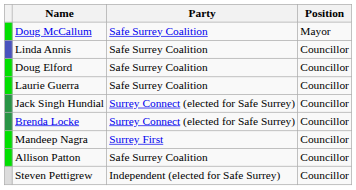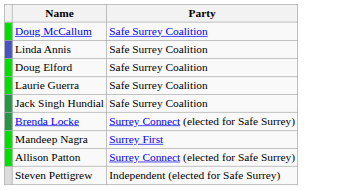- column: Position | Mayor | Councillor | Councillor | Councillor | Councillor | Councillor | Councillor | Councillor | Councillor
Jack Singh Hundial | Party: Surrey Connect (elected for Safe Surrey) -> Safe Surrey Coalition
Allison Patton | Party: Safe Surrey Coalition -> Surrey Connect (elected for Safe Surrey)
